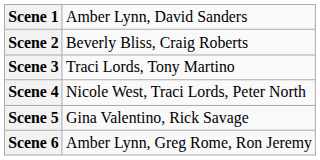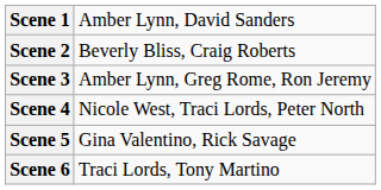Scene 3 | column 2: Traci Lords, Tony Martino -> Amber Lynn, Greg Rome, Ron Jeremy
Scene 6 | column 2: Amber Lynn, Greg Rome, Ron Jeremy -> Traci Lords, Tony Martino
